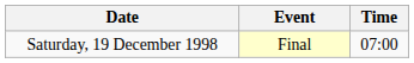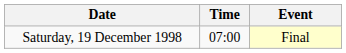columns swapped: Time <-> Event
